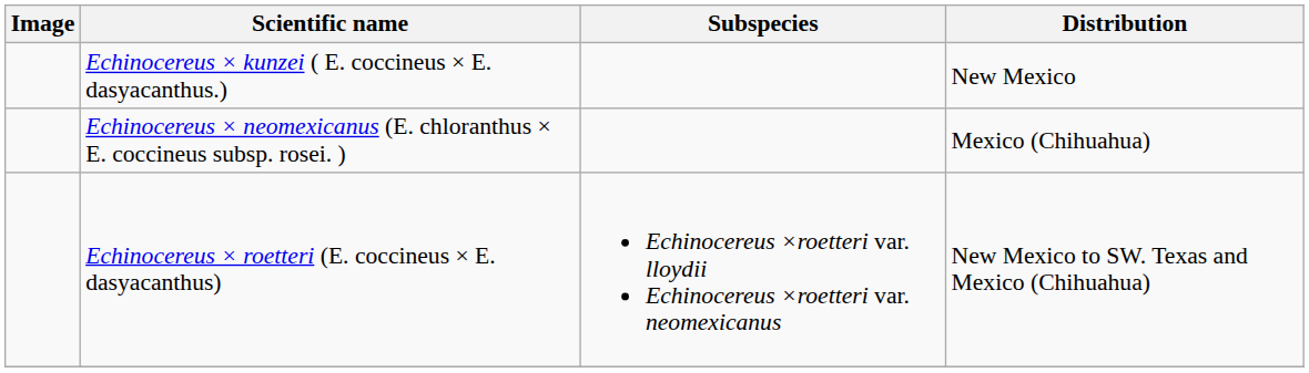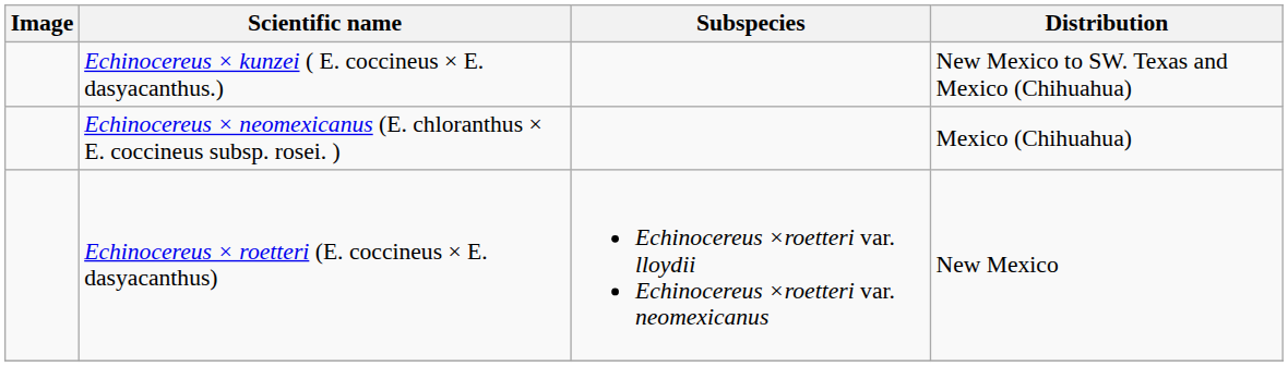Echinocereus × kunzei ( E. coccineus × E. dasyacanthus.) | Distribution: New Mexico -> New Mexico to SW. Texas and Mexico (Chihuahua)
Echinocereus × roetteri (E. coccineus × E. dasyacanthus) | Distribution: New Mexico to SW. Texas and Mexico (Chihuahua) -> New Mexico
